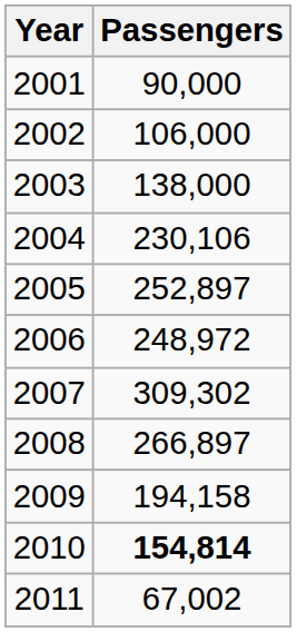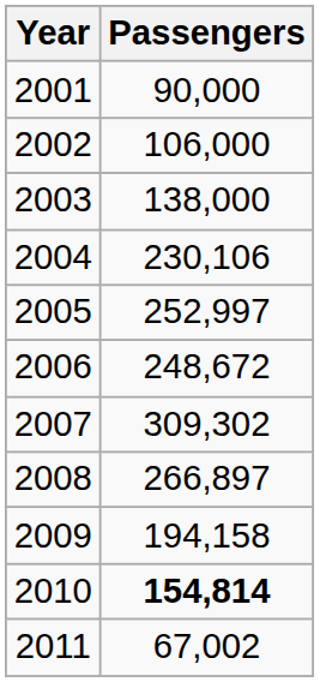2005 | Passengers: 252,897 -> 252,997
2006 | Passengers: 248,972 -> 248,672
